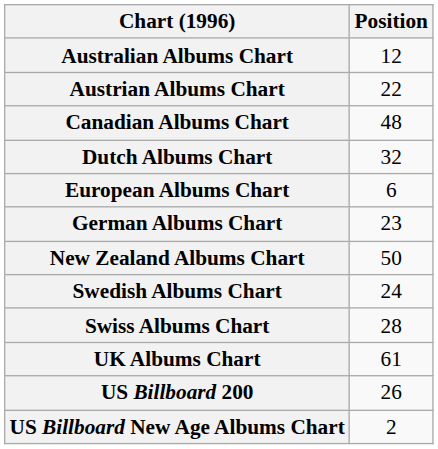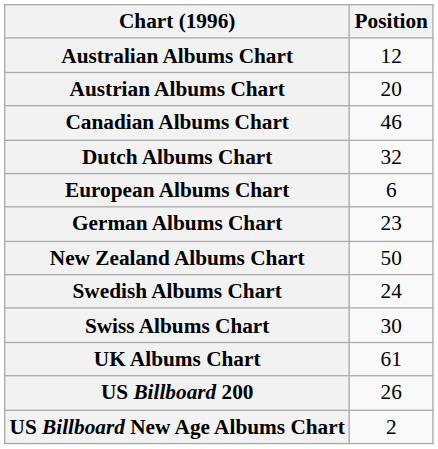Austrian Albums Chart | Position: 22 -> 20
Canadian Albums Chart | Position: 48 -> 46
Swiss Albums Chart | Position: 28 -> 30
